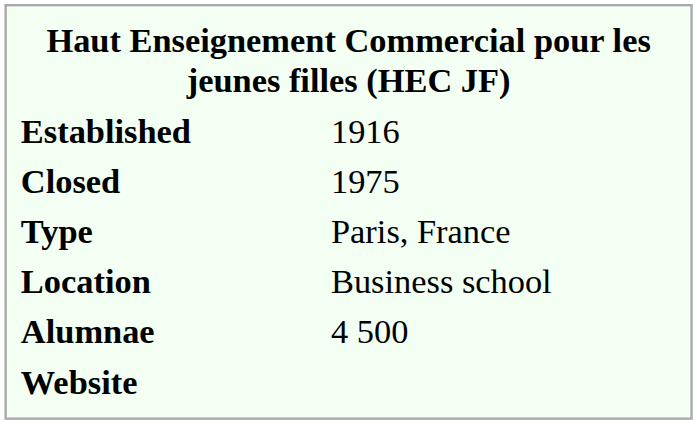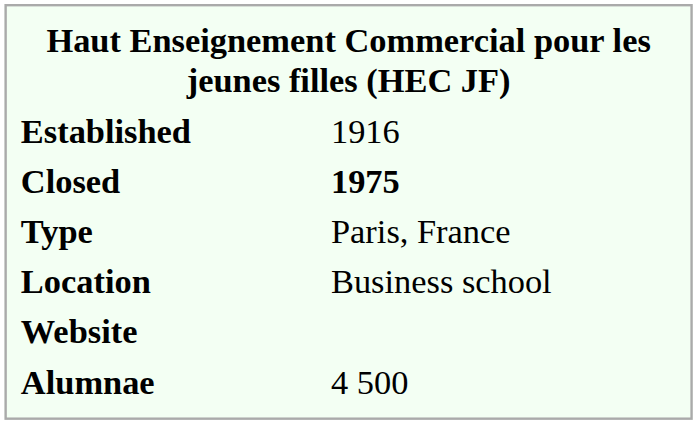Closed | column 2: normal -> bold
rows swapped: Alumnae <-> Website
